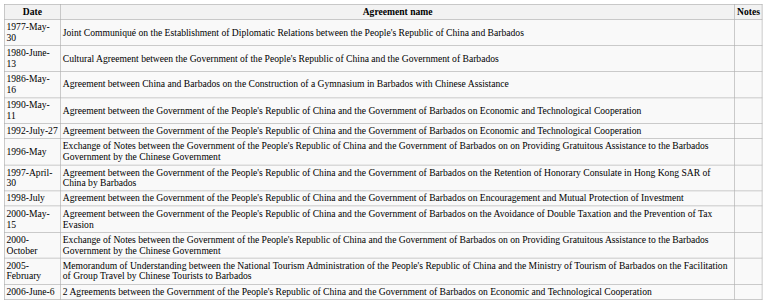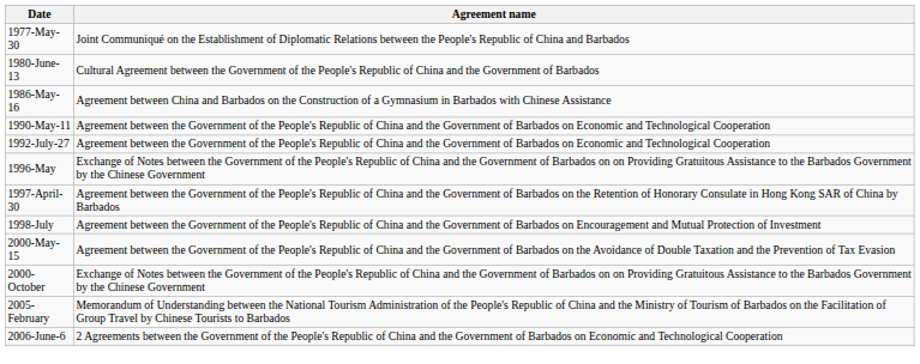- column: Notes
